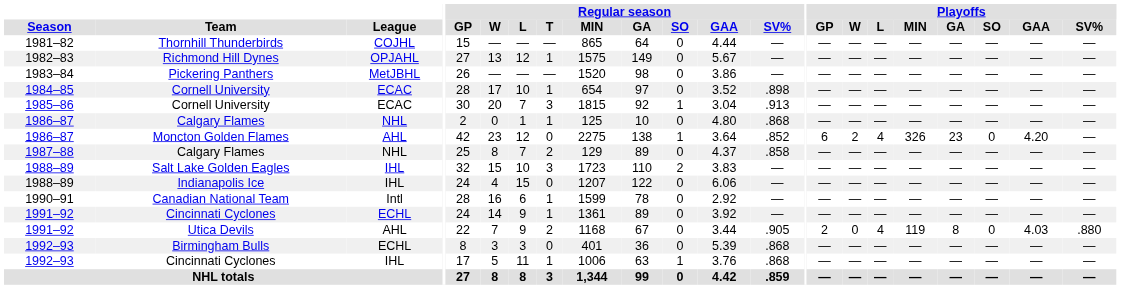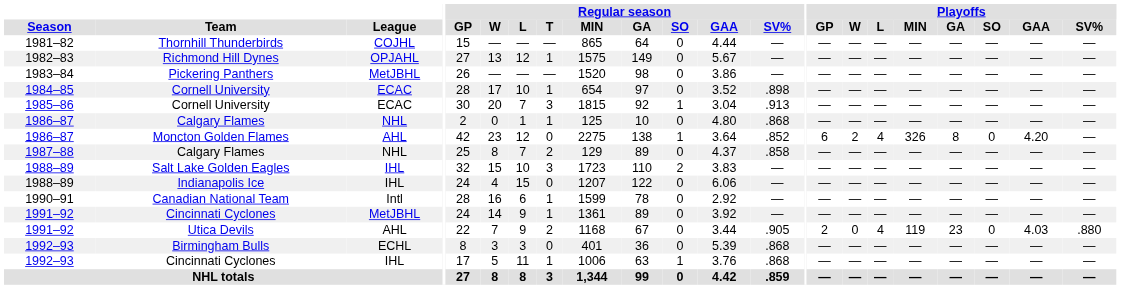Moncton Golden Flames | Playoffs / GA: 23 -> 8
1991–92 / Cincinnati Cyclones | League: ECHL -> MetJBHL
Utica Devils | Playoffs / GA: 8 -> 23
